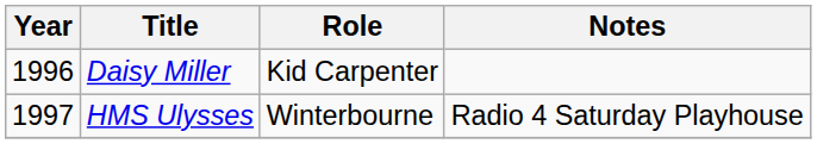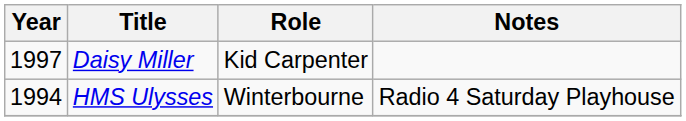Daisy Miller | Year: 1996 -> 1997
HMS Ulysses | Year: 1997 -> 1994
